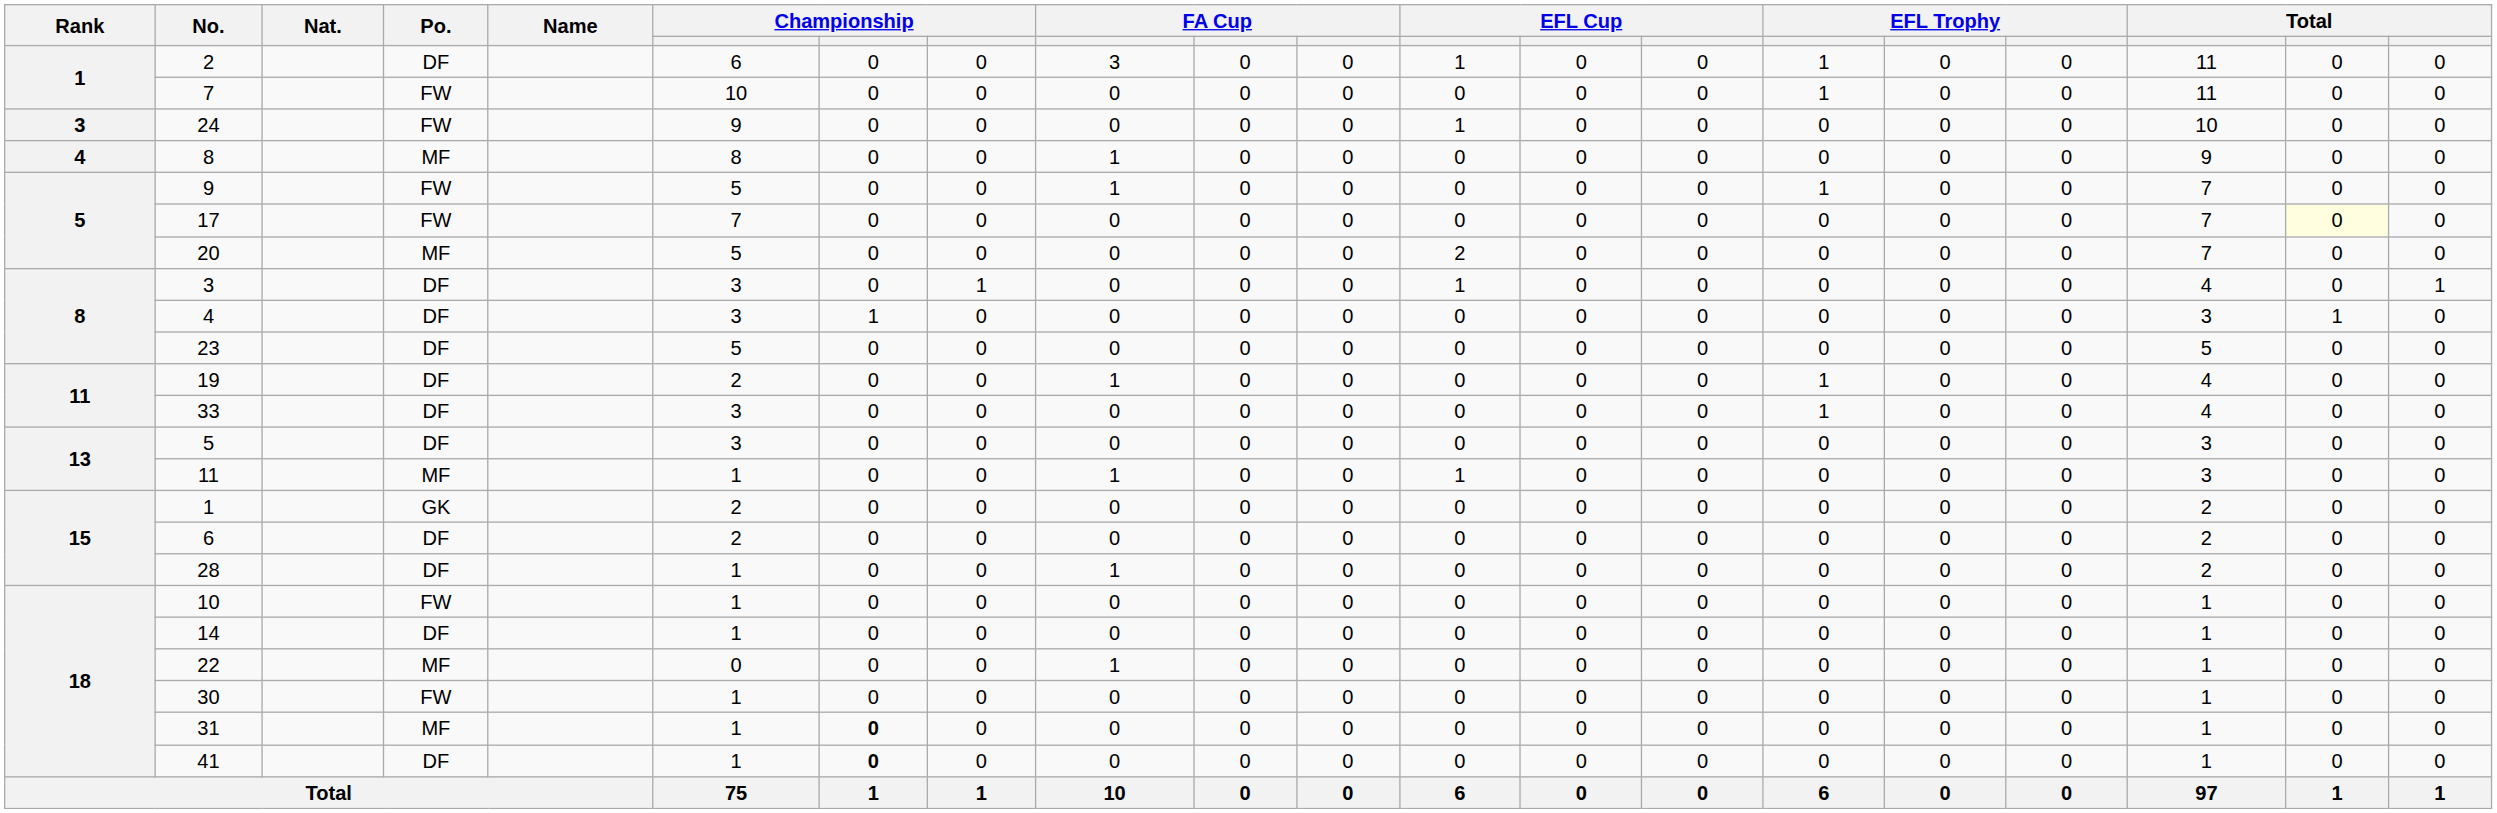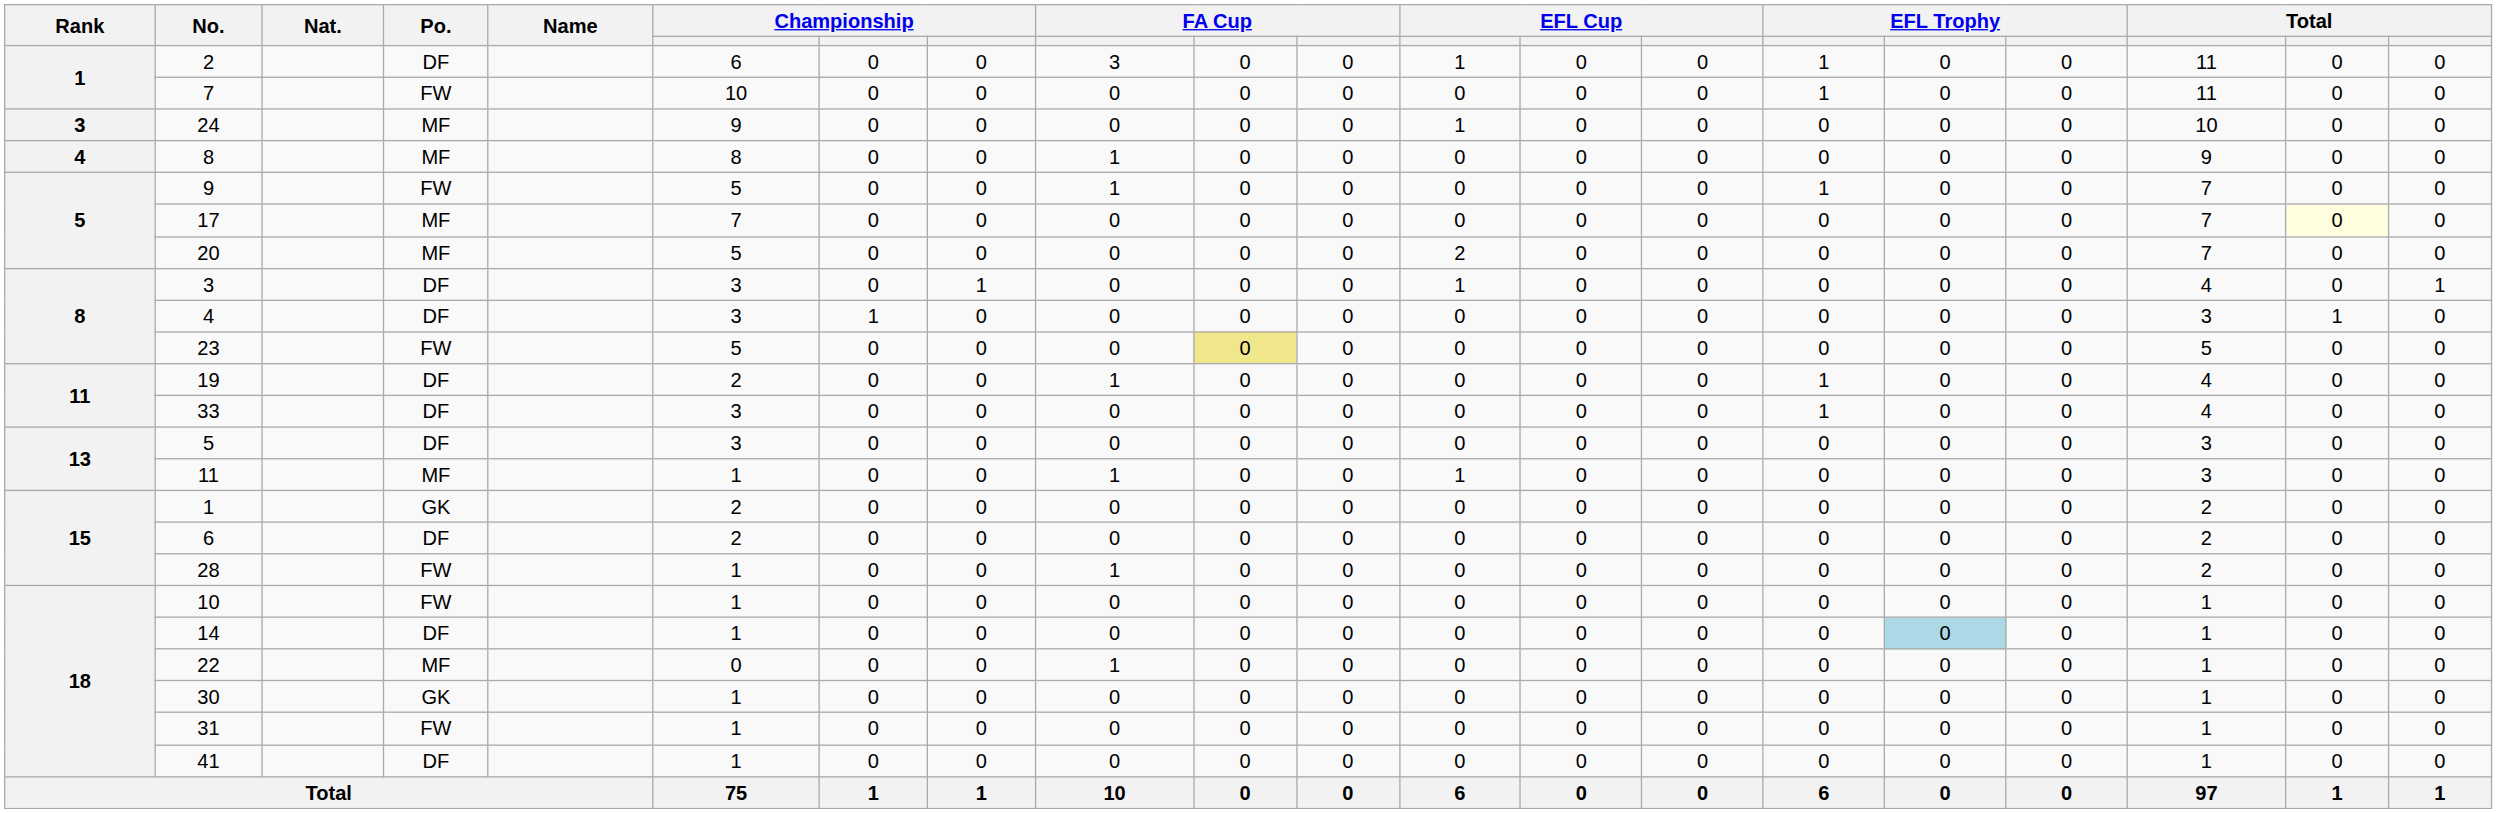24 | Po.: FW -> MF
17 | Po.: FW -> MF
23 | Po.: DF -> FW
23 | column 10: no background -> khaki background
28 | Po.: DF -> FW
14 | column 16: no background -> lightblue background
30 | Po.: FW -> GK
31 | Po.: MF -> FW
31 | column 7: bold -> normal
41 | column 7: bold -> normal
